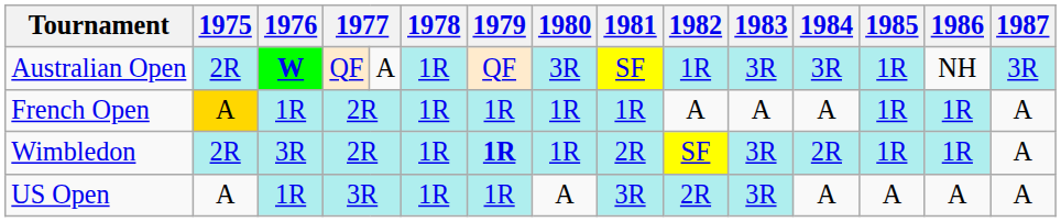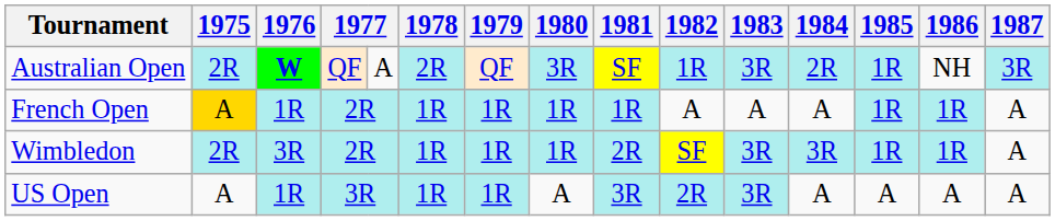Australian Open | 1978: 1R -> 2R
Australian Open | 1984: 3R -> 2R
Wimbledon | 1979: bold -> normal
Wimbledon | 1984: 2R -> 3R
